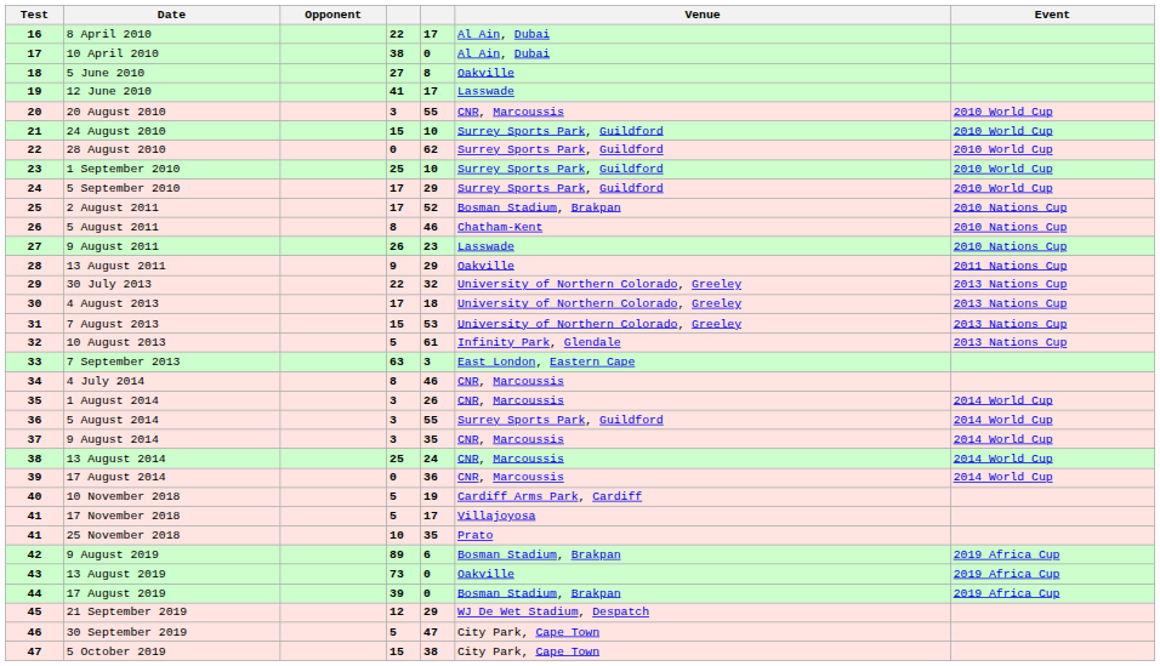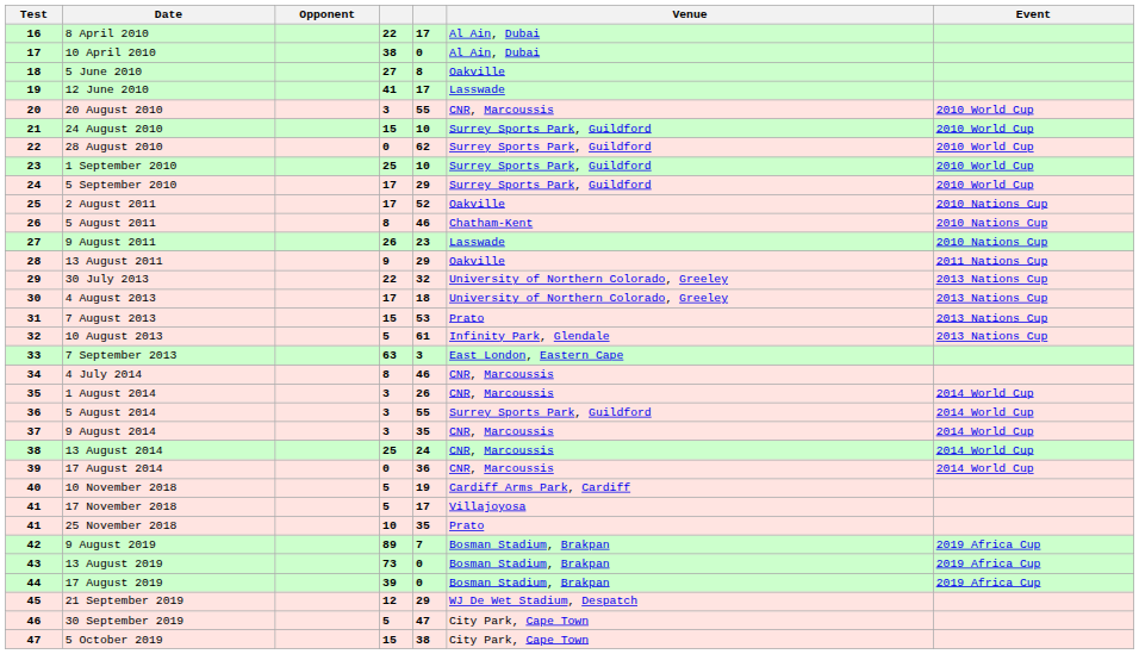2 August 2011 | Venue: Bosman Stadium, Brakpan -> Oakville
7 August 2013 | Venue: University of Northern Colorado, Greeley -> Prato
9 August 2019 | column 5: 6 -> 7
13 August 2019 | Venue: Oakville -> Bosman Stadium, Brakpan
